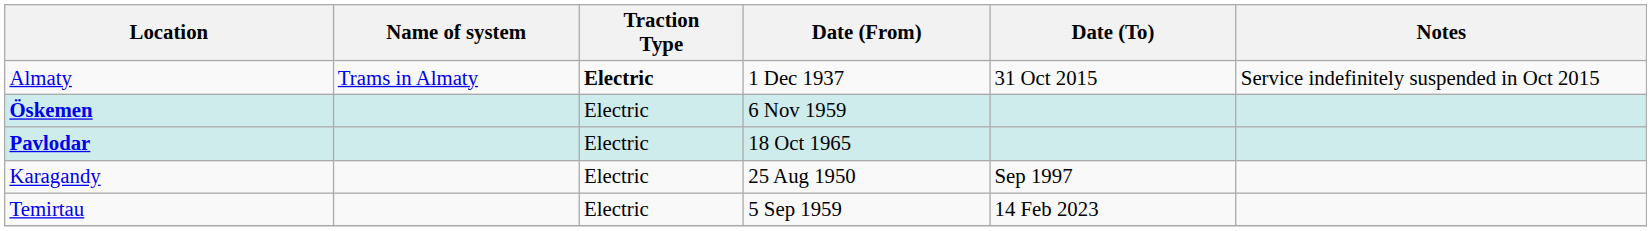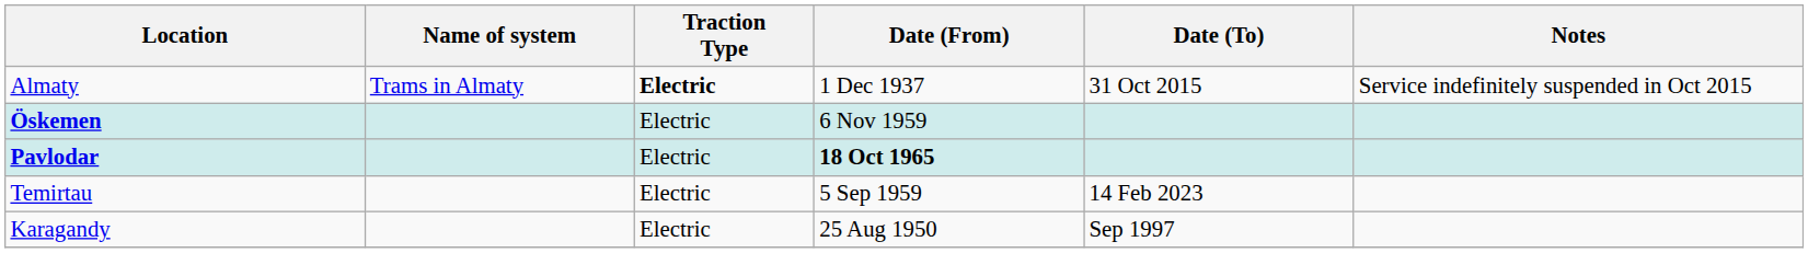Pavlodar | Date (From): normal -> bold
rows swapped: Karagandy <-> Temirtau
